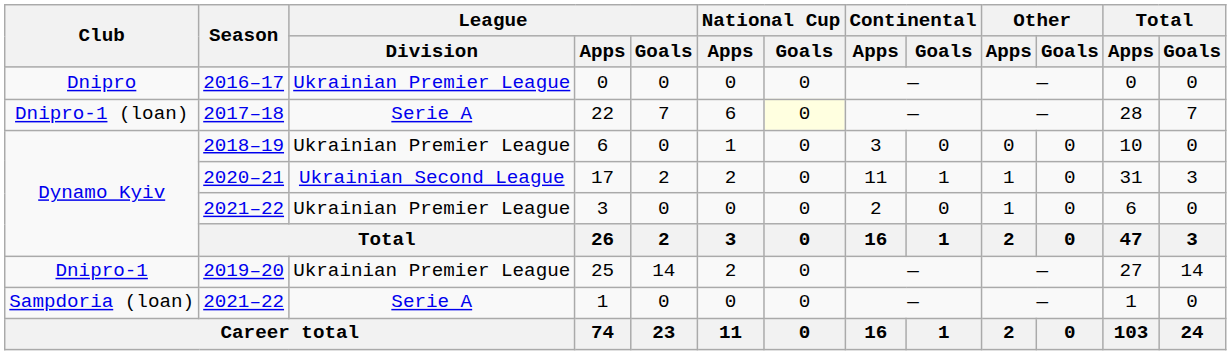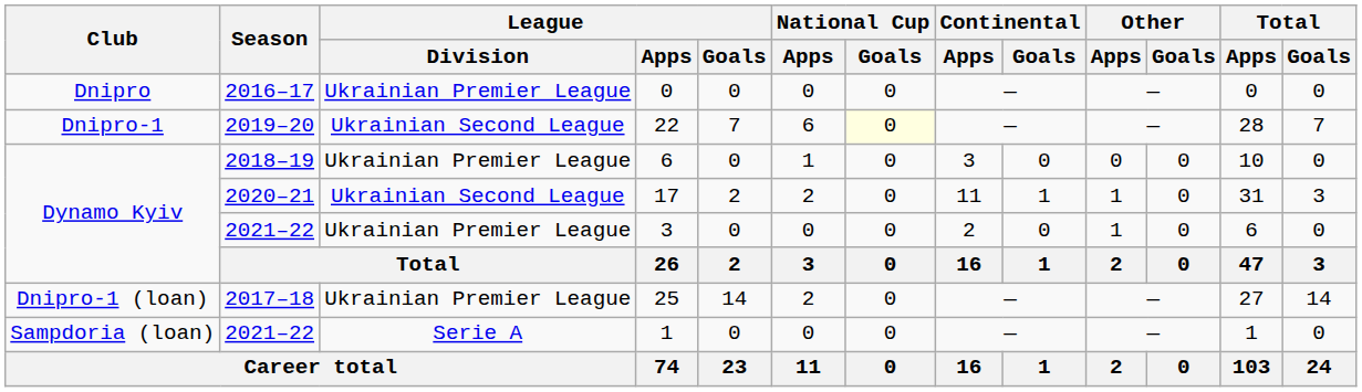22 | Club: Dnipro-1 (loan) -> Dnipro-1
22 | Season: 2017–18 -> 2019–20
22 | League / Division: Serie A -> Ukrainian Second League
25 | Club: Dnipro-1 -> Dnipro-1 (loan)
25 | Season: 2019–20 -> 2017–18
